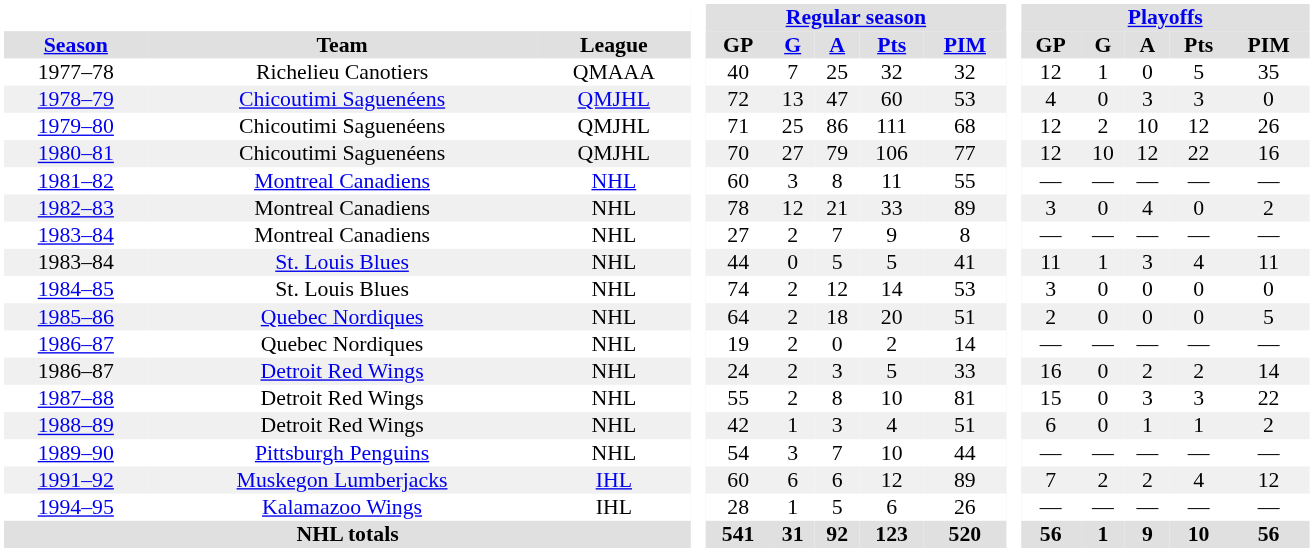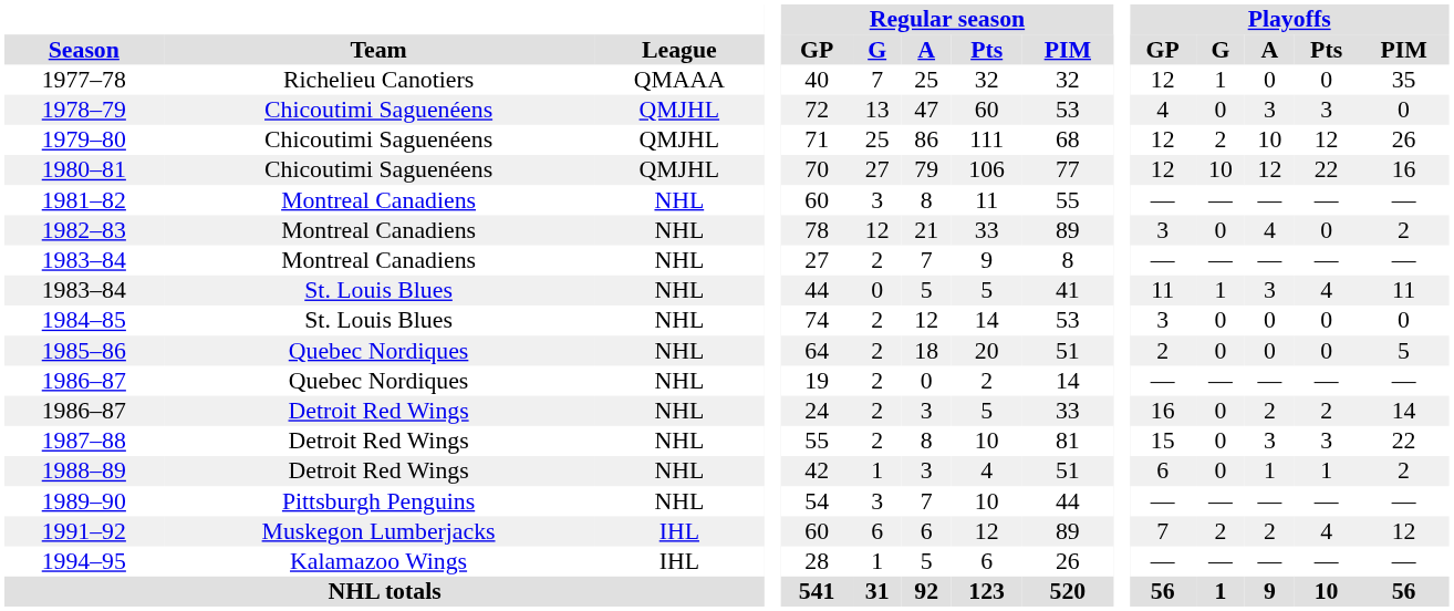1977–78 | Playoffs / Pts: 5 -> 0
